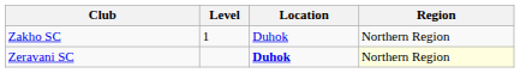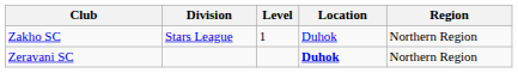+ column: Division | Stars League
Zeravani SC | Region: lightyellow background -> no background
